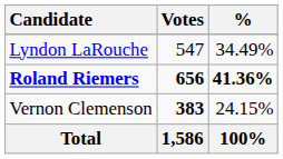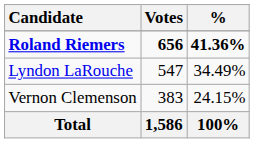rows swapped: Roland Riemers <-> Lyndon LaRouche
Vernon Clemenson | Votes: bold -> normal
